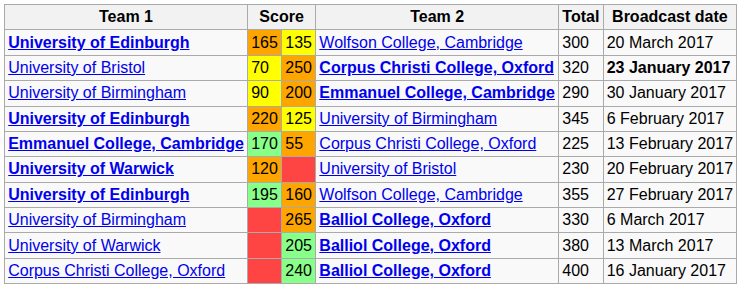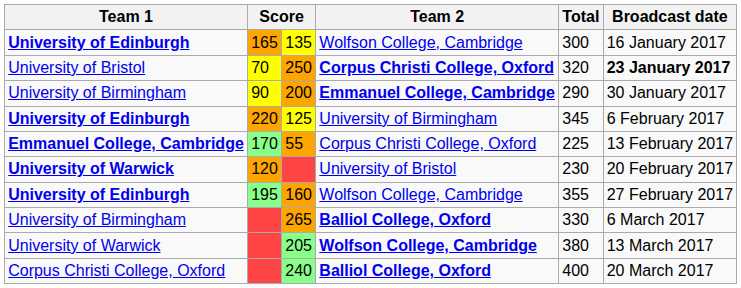135 | Broadcast date: 20 March 2017 -> 16 January 2017
205 | Team 2: Balliol College, Oxford -> Wolfson College, Cambridge
240 | Broadcast date: 16 January 2017 -> 20 March 2017
